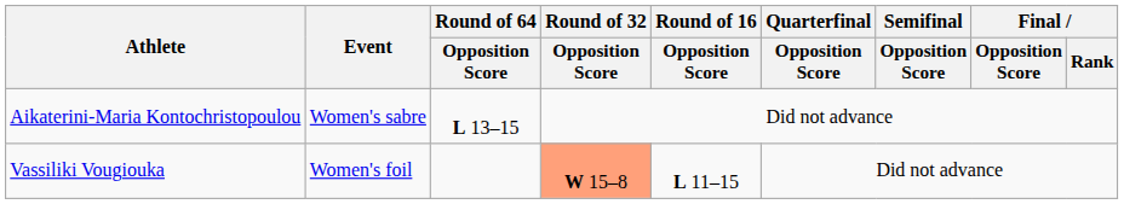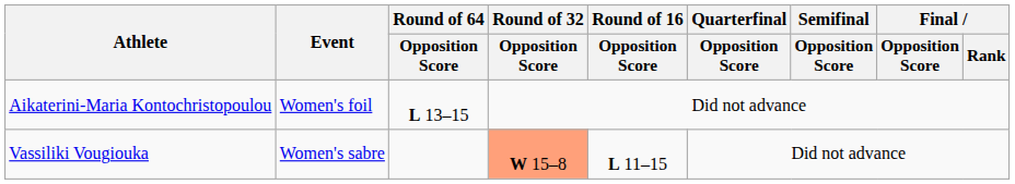Aikaterini-Maria Kontochristopoulou | Event: Women's sabre -> Women's foil
Vassiliki Vougiouka | Event: Women's foil -> Women's sabre
